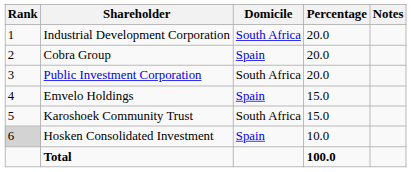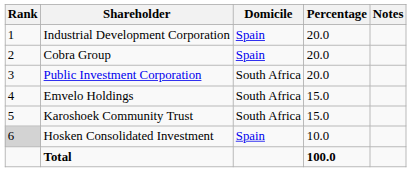Industrial Development Corporation | Domicile: South Africa -> Spain
Emvelo Holdings | Domicile: Spain -> South Africa
